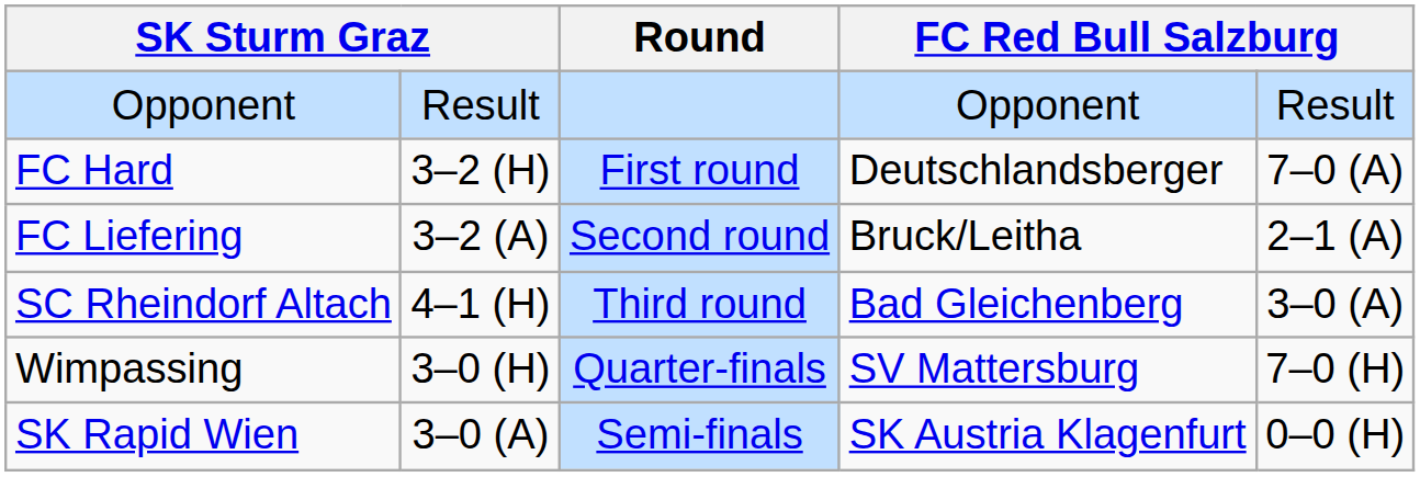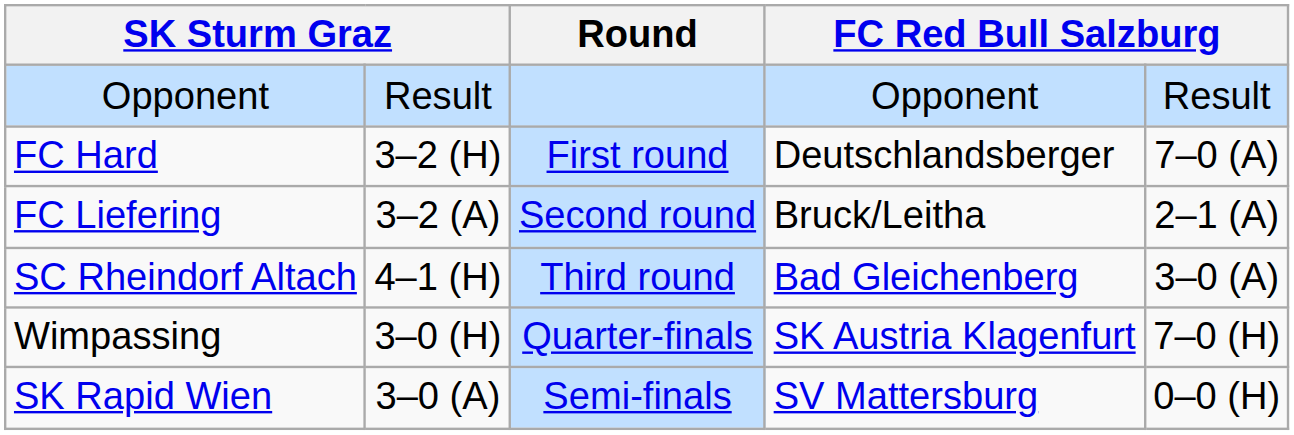Wimpassing | column 4: SV Mattersburg -> SK Austria Klagenfurt
SK Rapid Wien | column 4: SK Austria Klagenfurt -> SV Mattersburg
